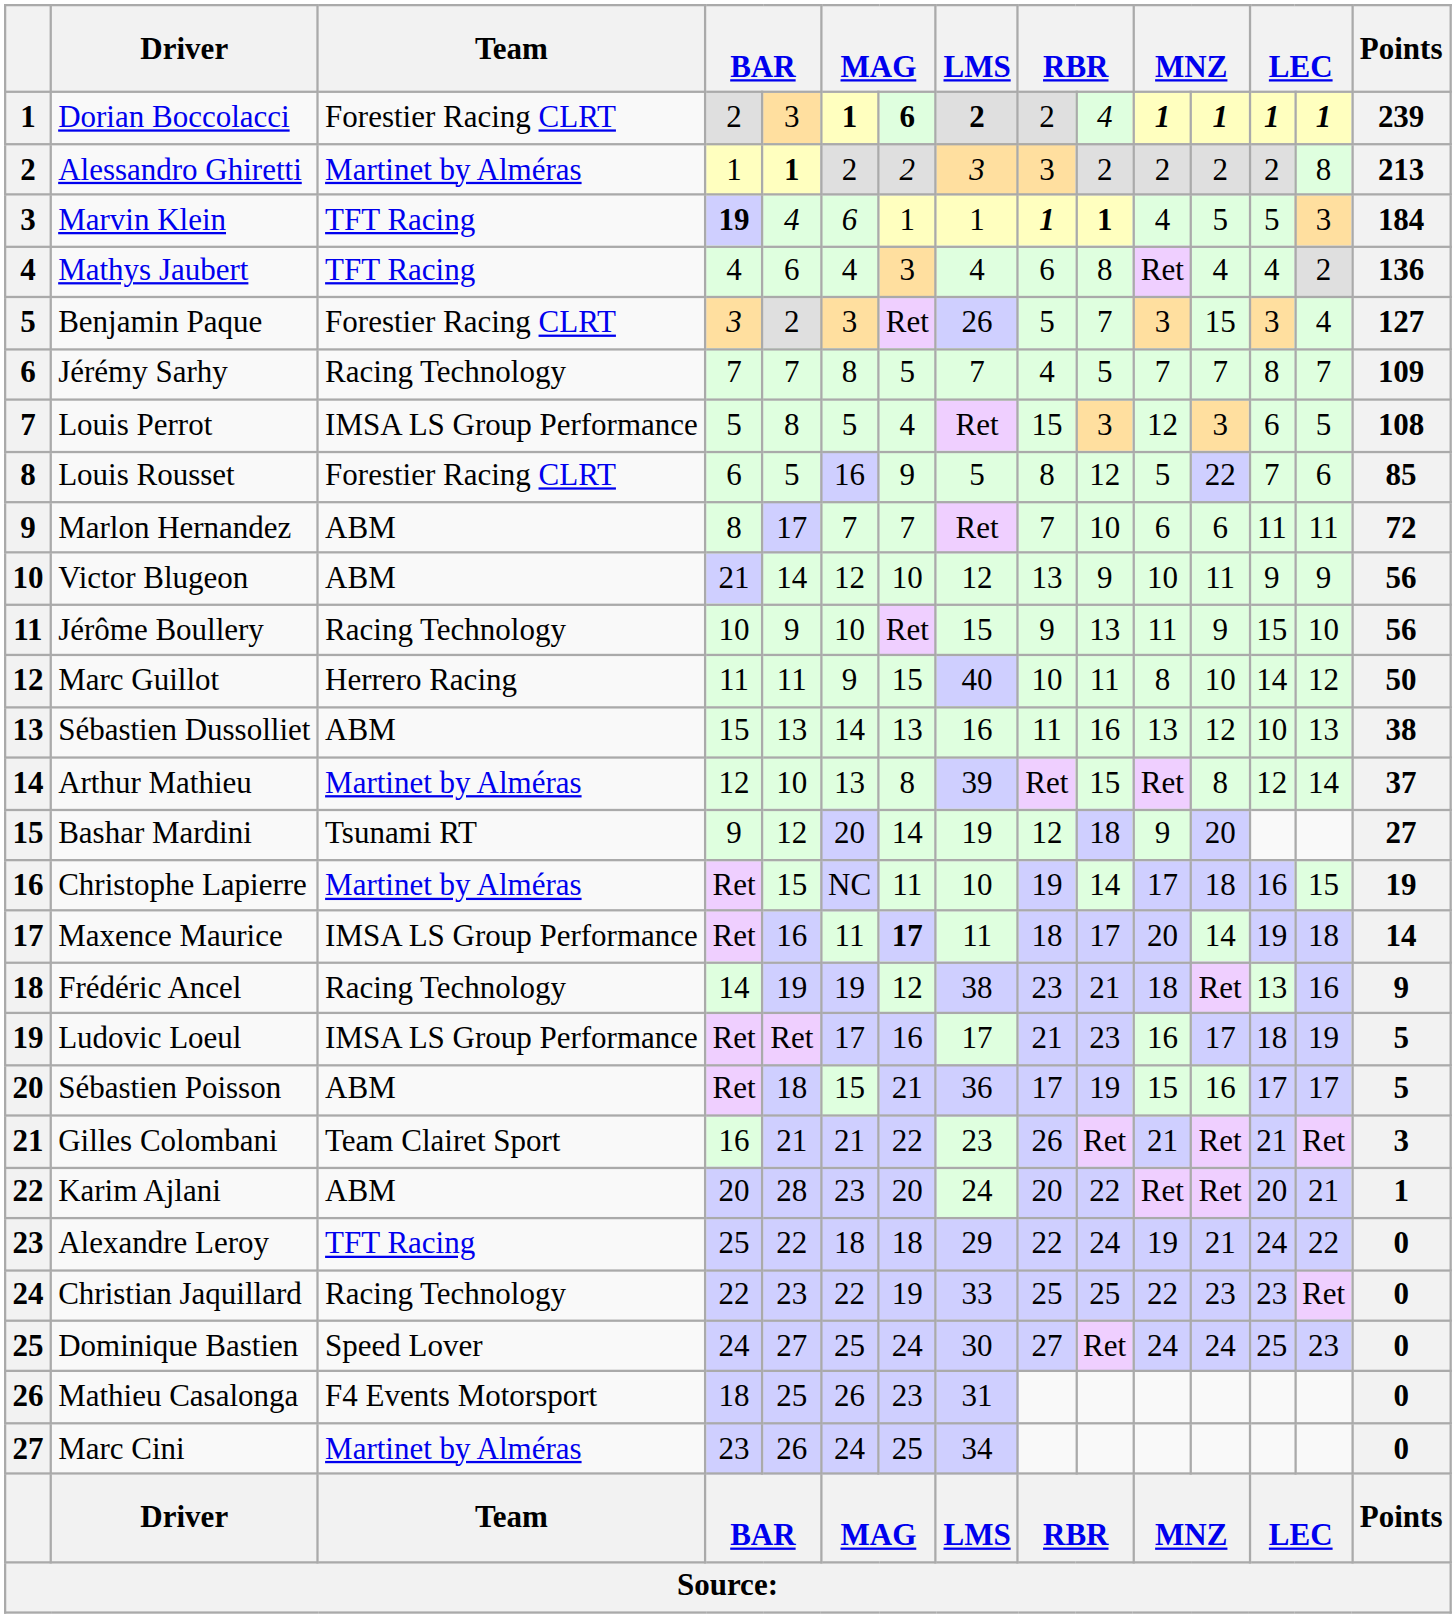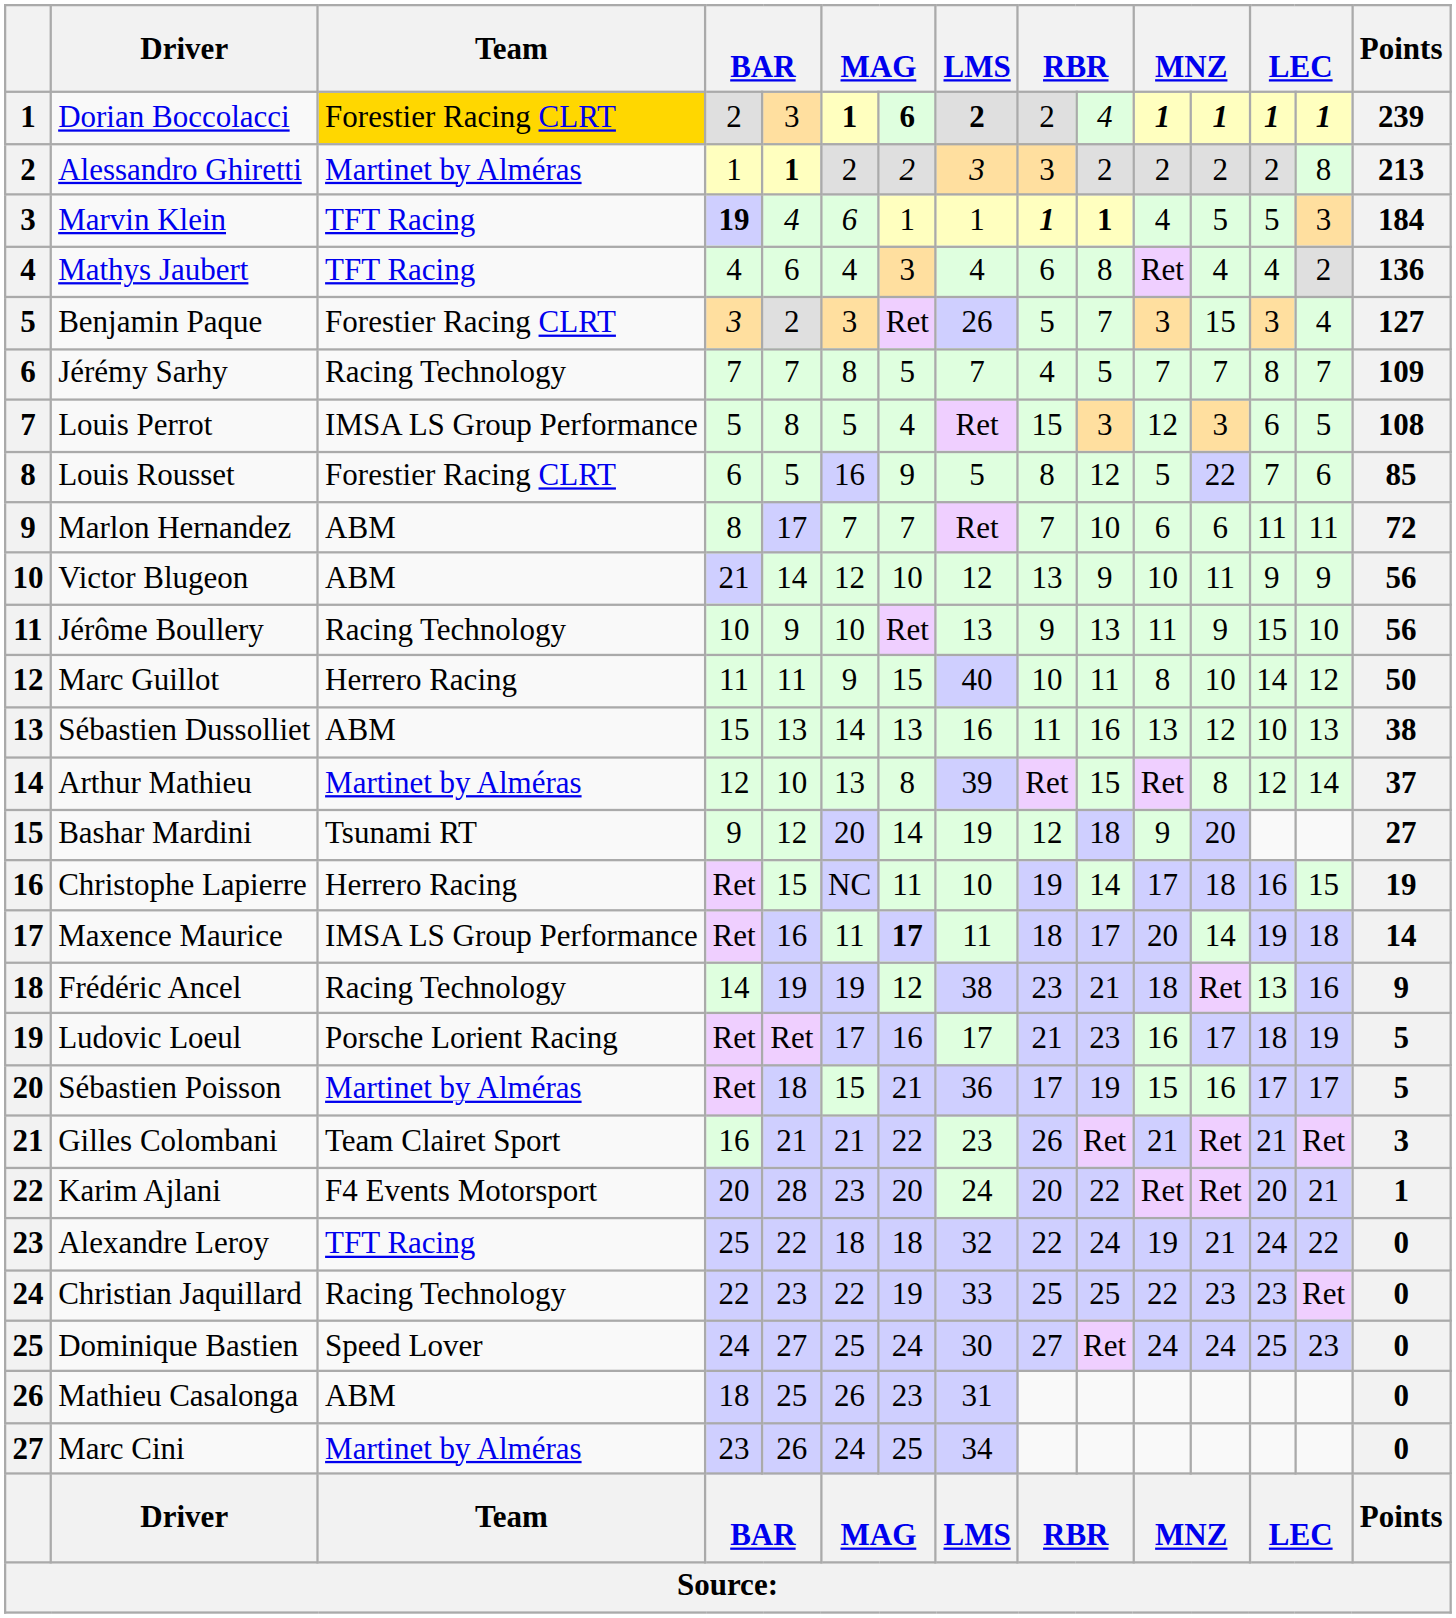Dorian Boccolacci | Team: no background -> gold background
Jérôme Boullery | LMS: 15 -> 13
Christophe Lapierre | Team: Martinet by Alméras -> Herrero Racing
Ludovic Loeul | Team: IMSA LS Group Performance -> Porsche Lorient Racing
Sébastien Poisson | Team: ABM -> Martinet by Alméras
Karim Ajlani | Team: ABM -> F4 Events Motorsport
Alexandre Leroy | LMS: 29 -> 32
Mathieu Casalonga | Team: F4 Events Motorsport -> ABM
